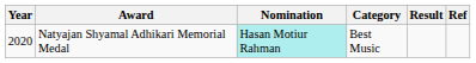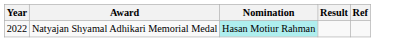- column: Category | Best Music
Natyajan Shyamal Adhikari Memorial Medal | Year: 2020 -> 2022
